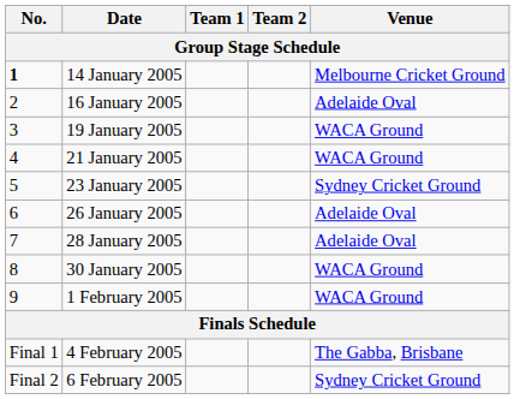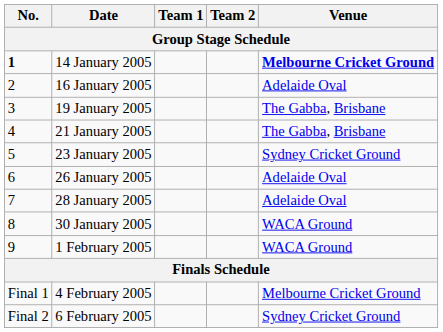14 January 2005 | Venue: normal -> bold
19 January 2005 | Venue: WACA Ground -> The Gabba, Brisbane
21 January 2005 | Venue: WACA Ground -> The Gabba, Brisbane
4 February 2005 | Venue: The Gabba, Brisbane -> Melbourne Cricket Ground
